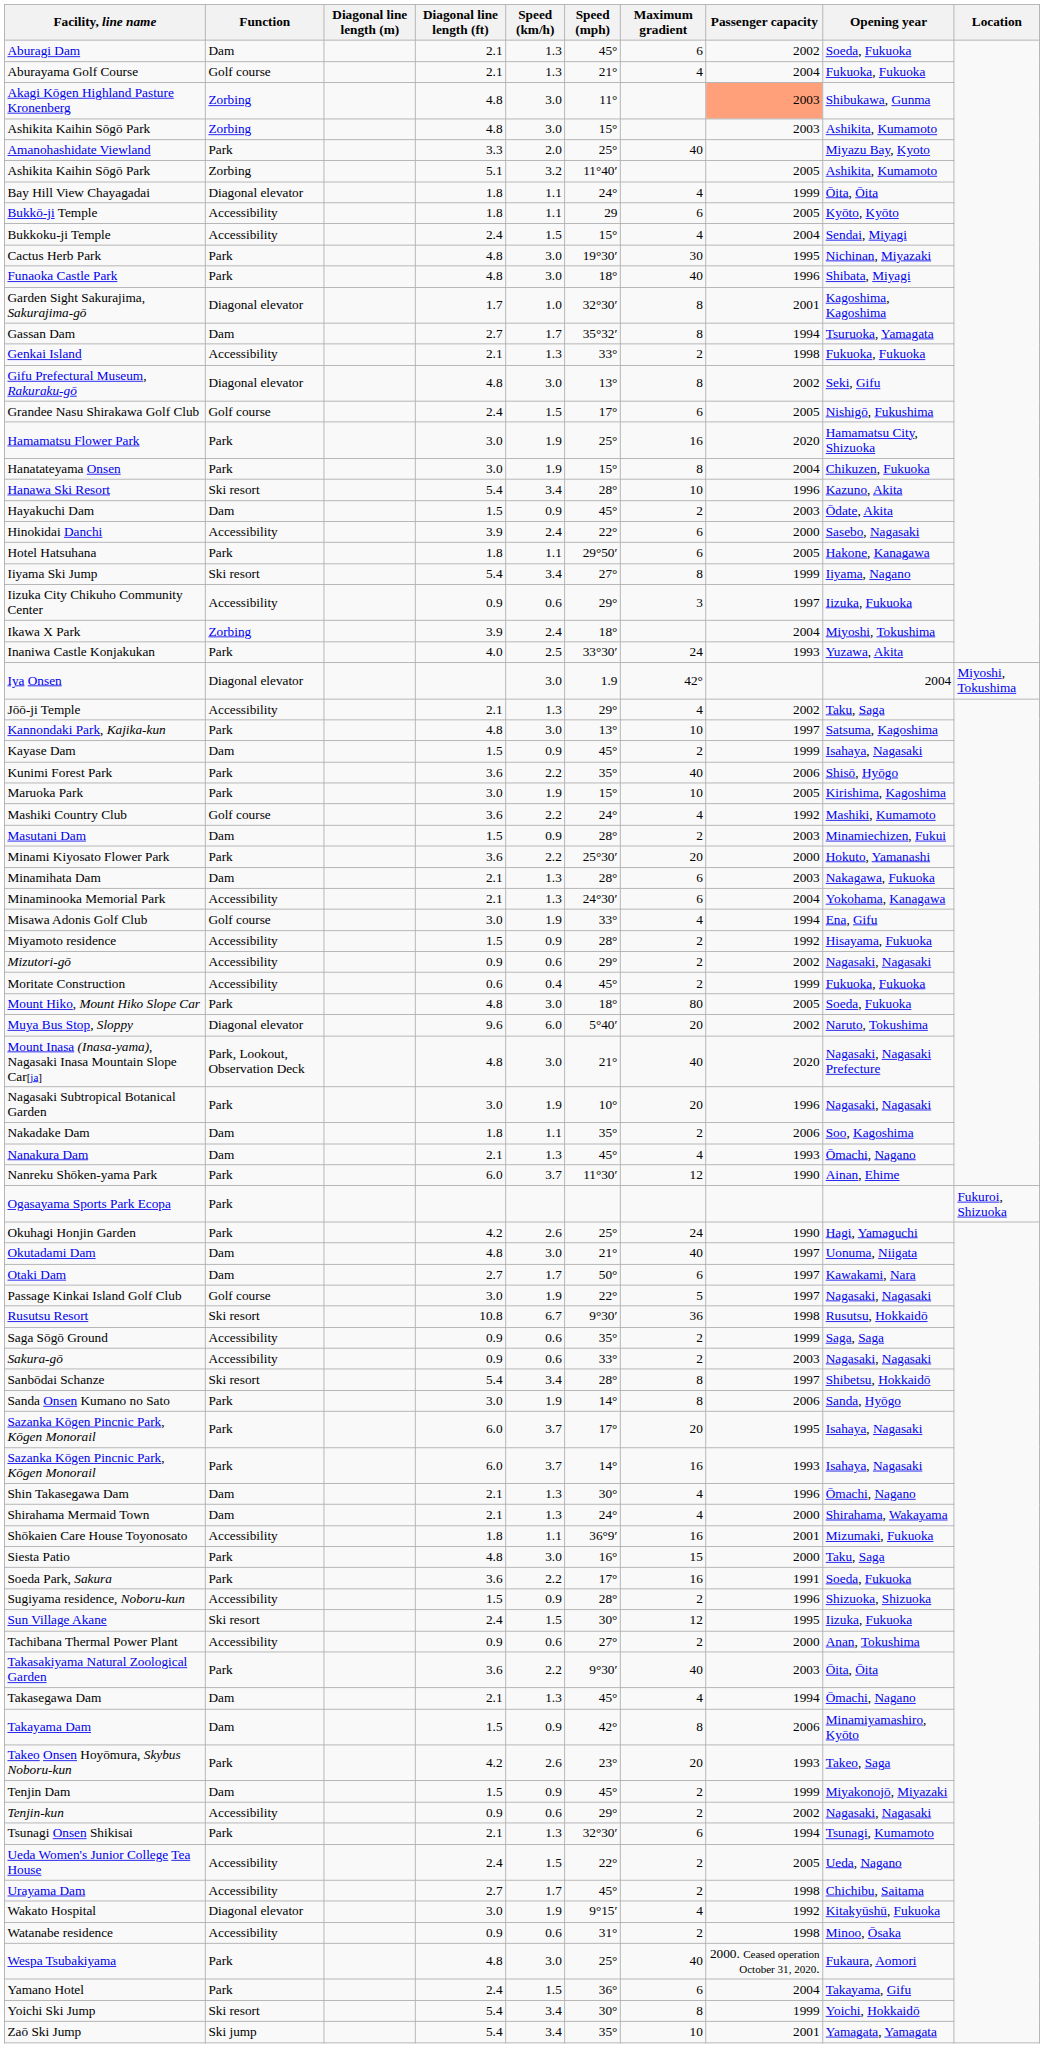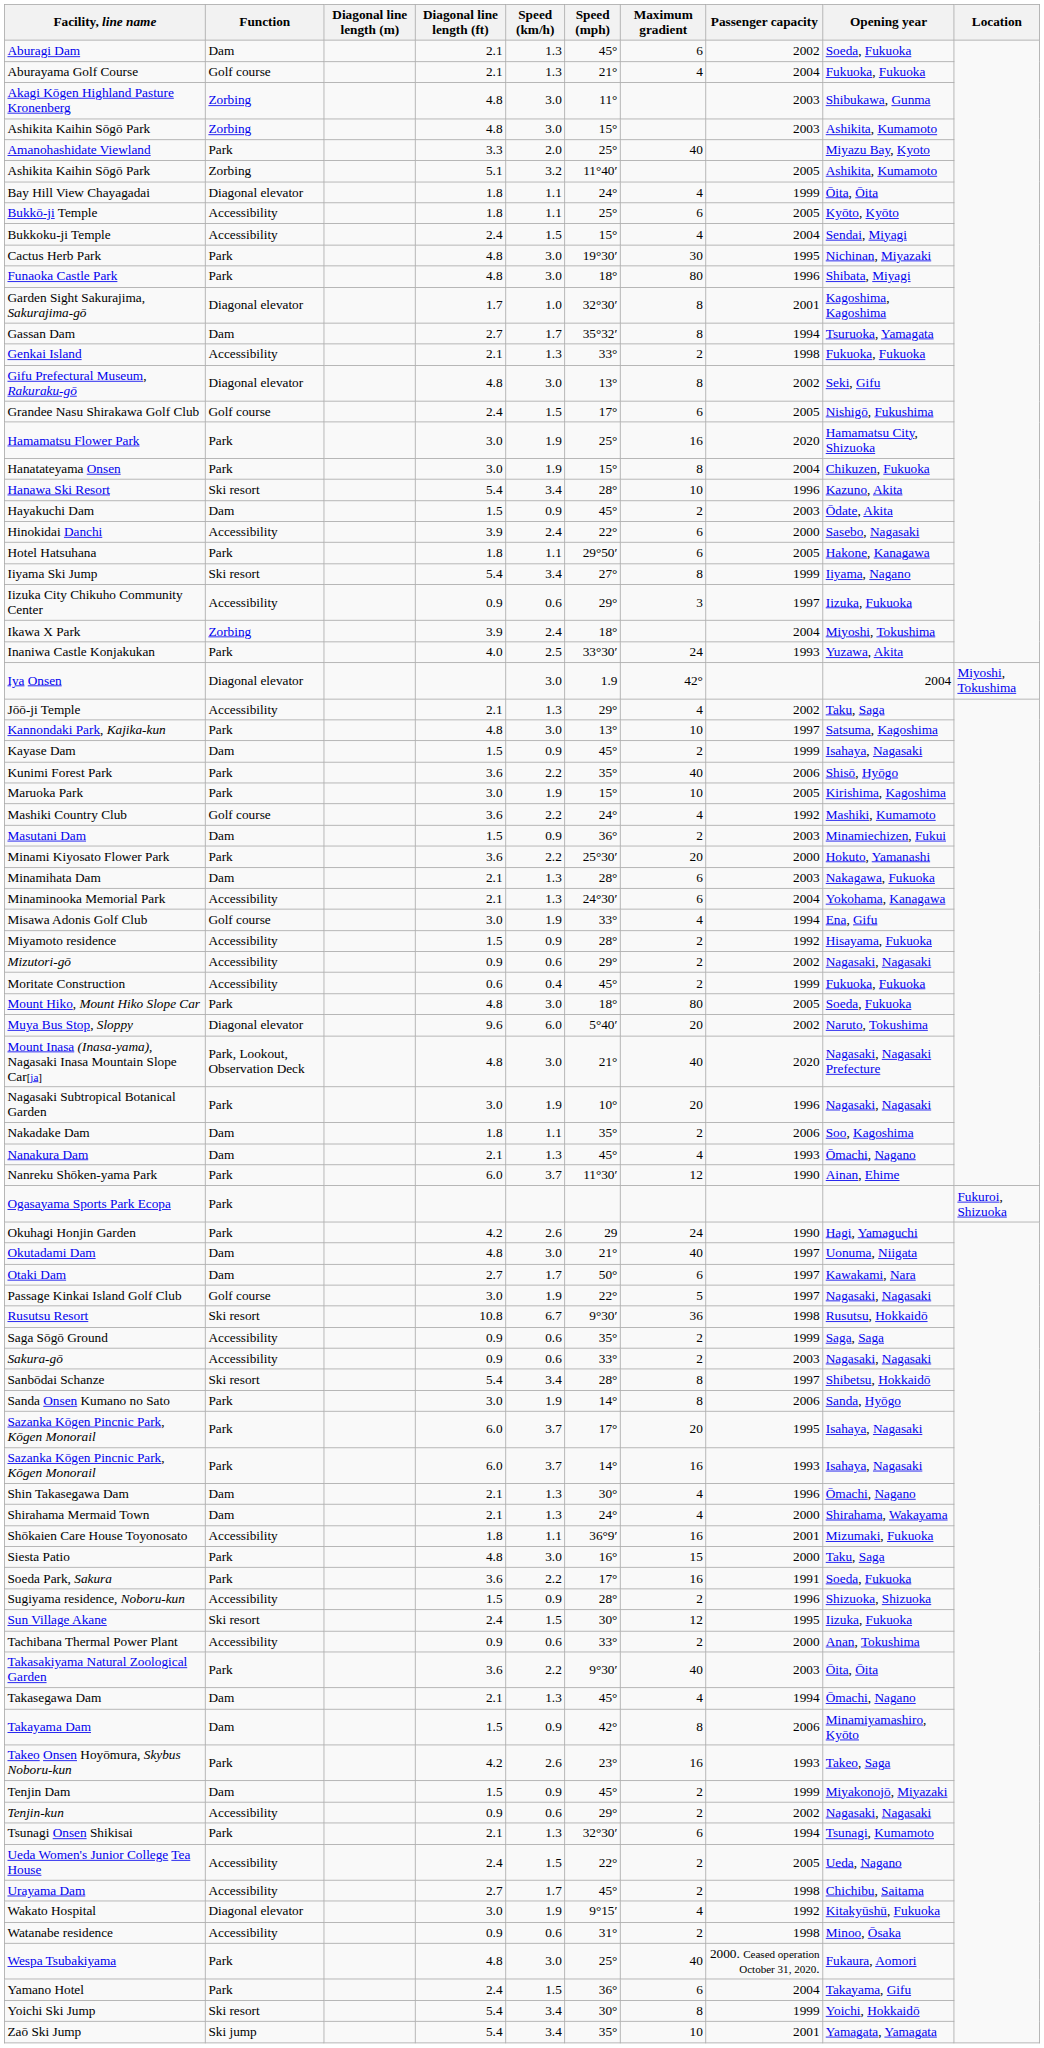Akagi Kōgen Highland Pasture Kronenberg | Passenger capacity: lightsalmon background -> no background
Bukkō-ji Temple | Speed (mph): 29 -> 25°
Funaoka Castle Park | Maximum gradient: 40 -> 80
Masutani Dam | Speed (mph): 28° -> 36°
Okuhagi Honjin Garden | Speed (mph): 25° -> 29
Tachibana Thermal Power Plant | Speed (mph): 27° -> 33°
Takeo Onsen Hoyōmura, Skybus Noboru-kun | Maximum gradient: 20 -> 16
